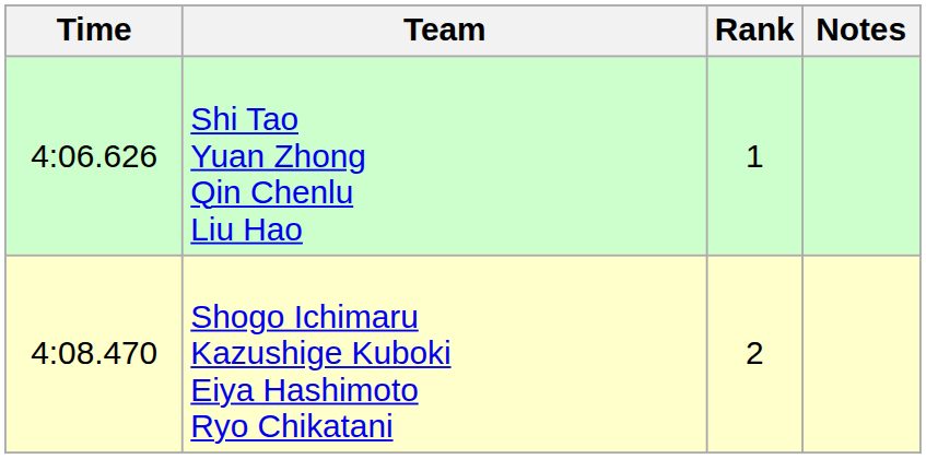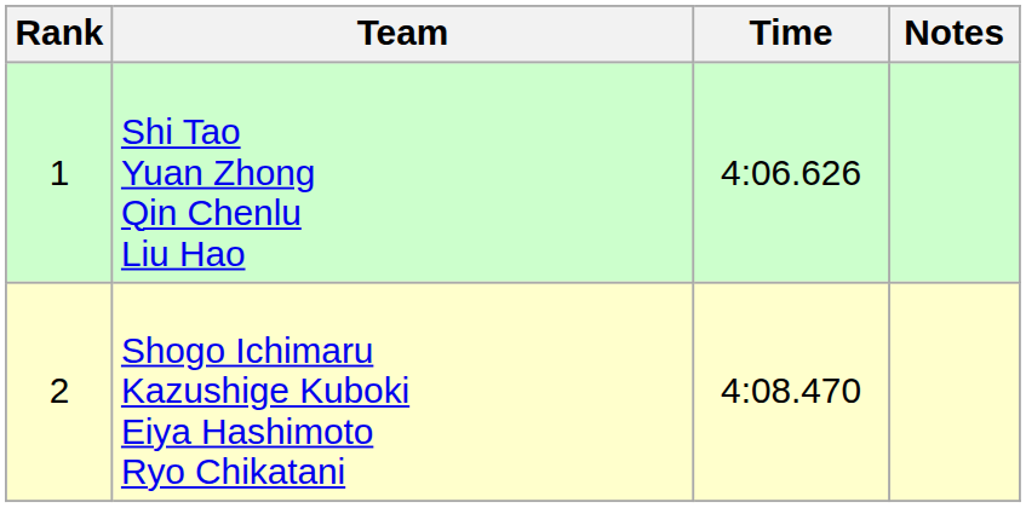columns swapped: Rank <-> Time
